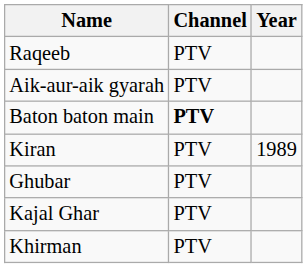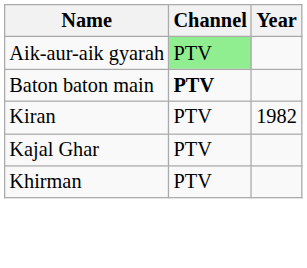- row: Raqeeb | PTV
Aik-aur-aik gyarah | Channel: no background -> lightgreen background
Kiran | Year: 1989 -> 1982
- row: Ghubar | PTV
